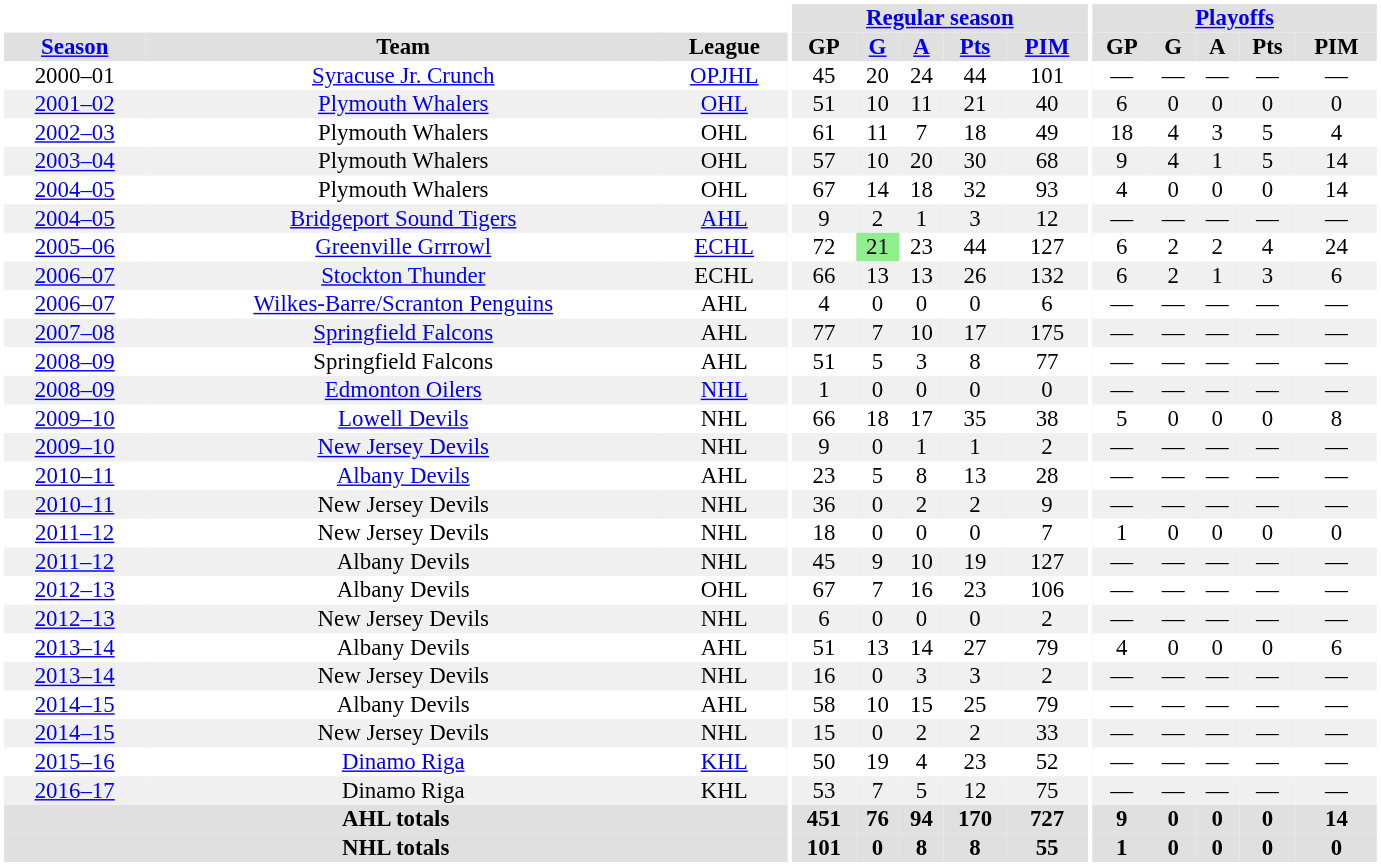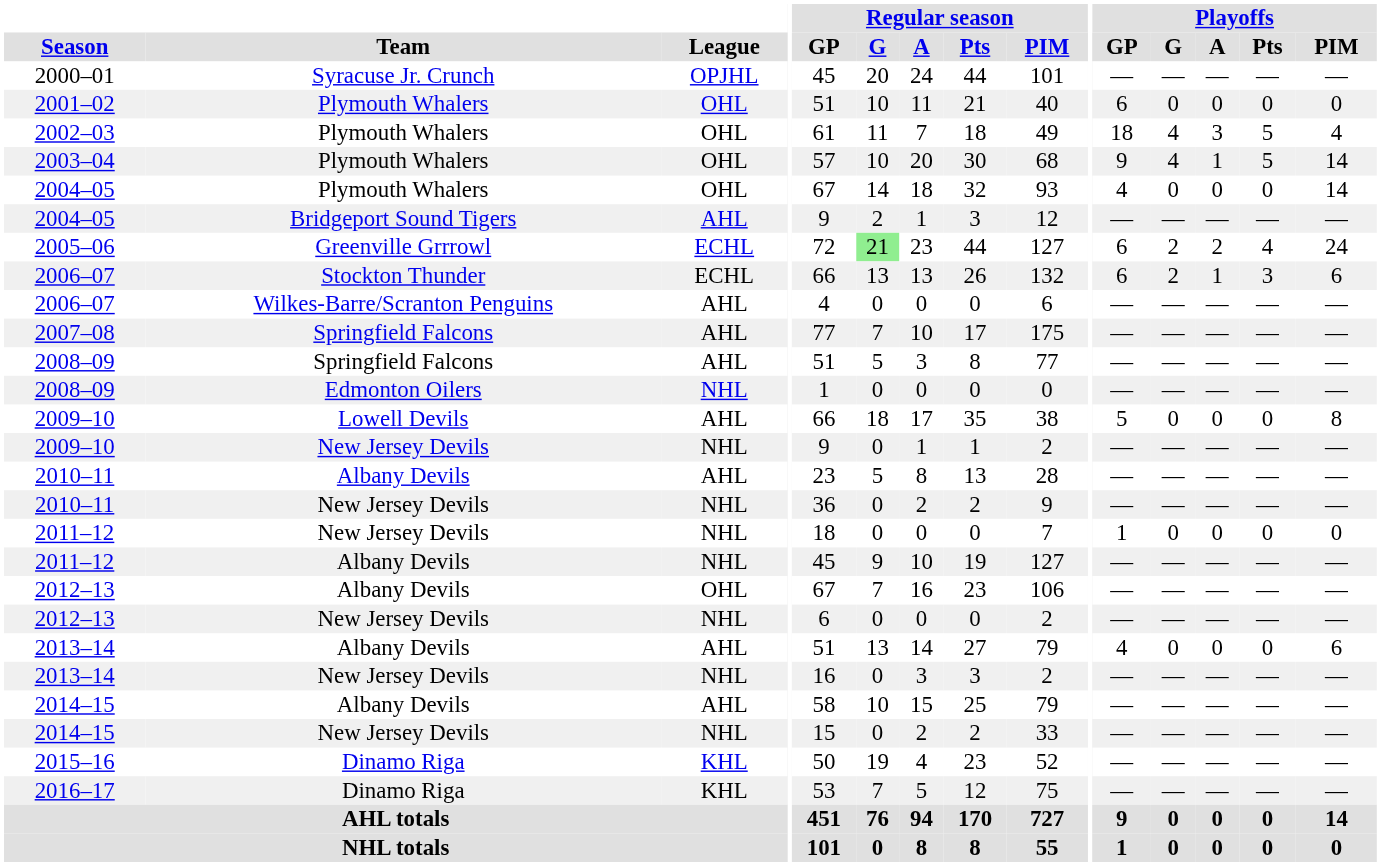2009–10 / Lowell Devils | League: NHL -> AHL
